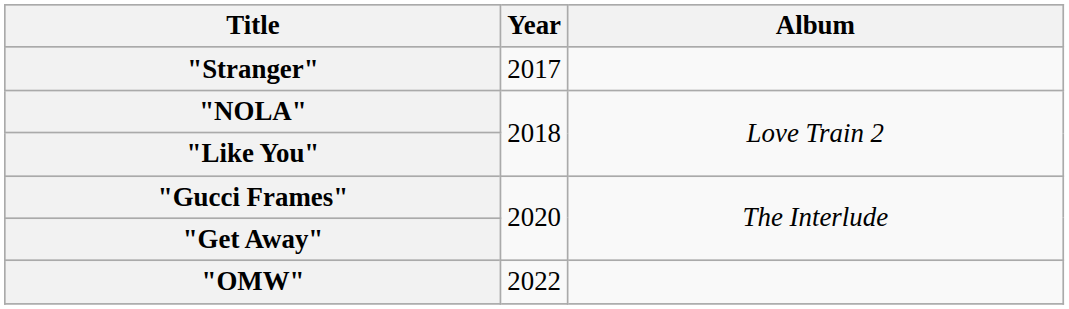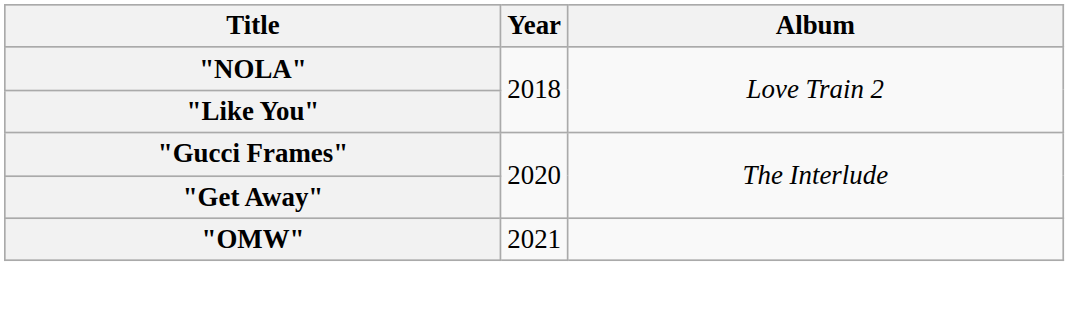- row: "Stranger" | 2017
"OMW" | Year: 2022 -> 2021
